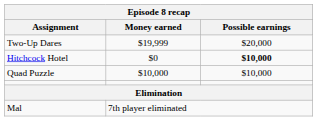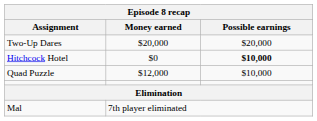Two-Up Dares | Money earned: $19,999 -> $20,000
Quad Puzzle | Money earned: $10,000 -> $12,000
